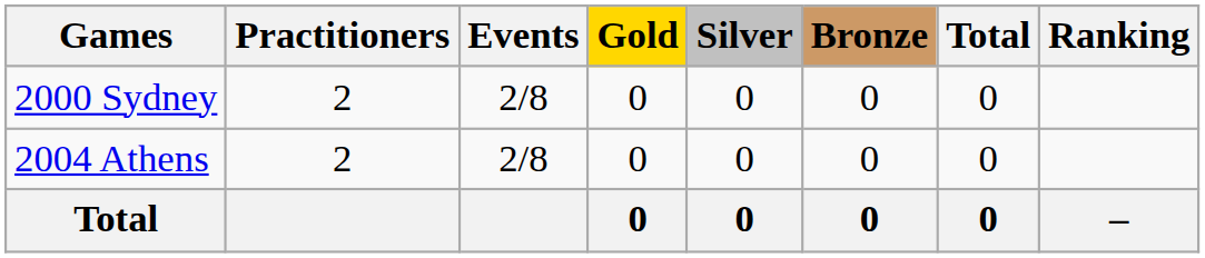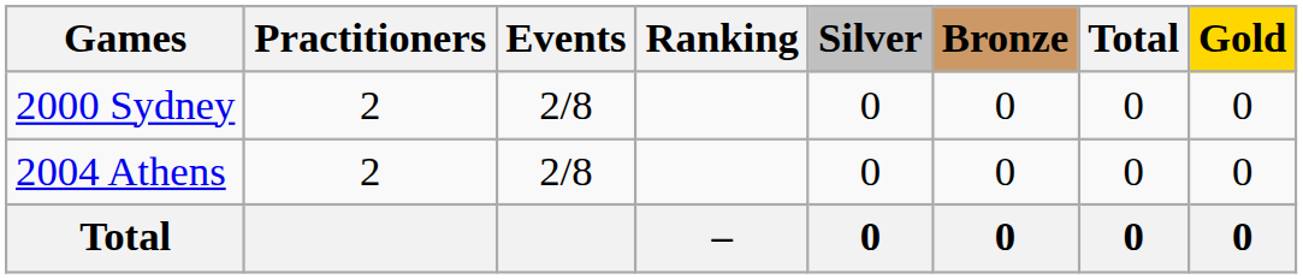columns swapped: Gold <-> Ranking
